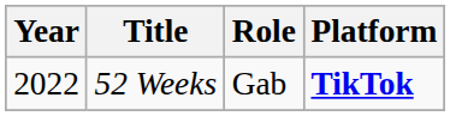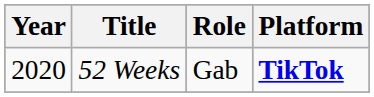52 Weeks | Year: 2022 -> 2020
